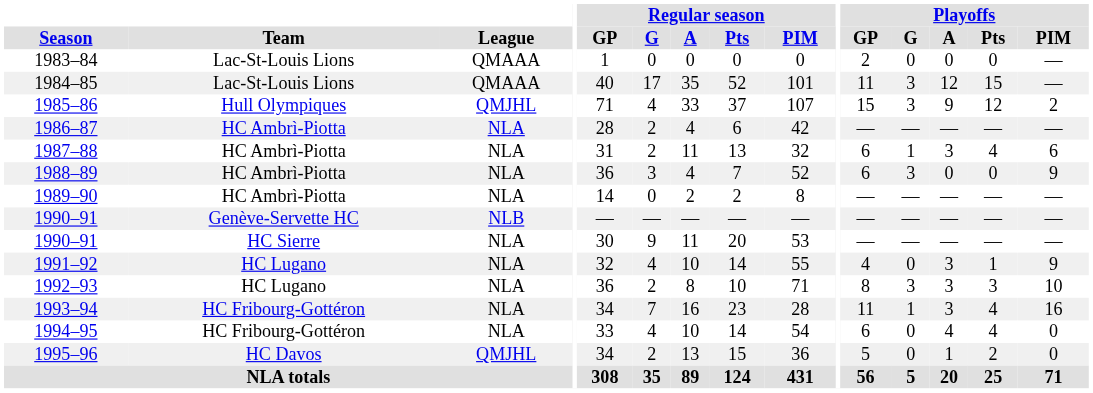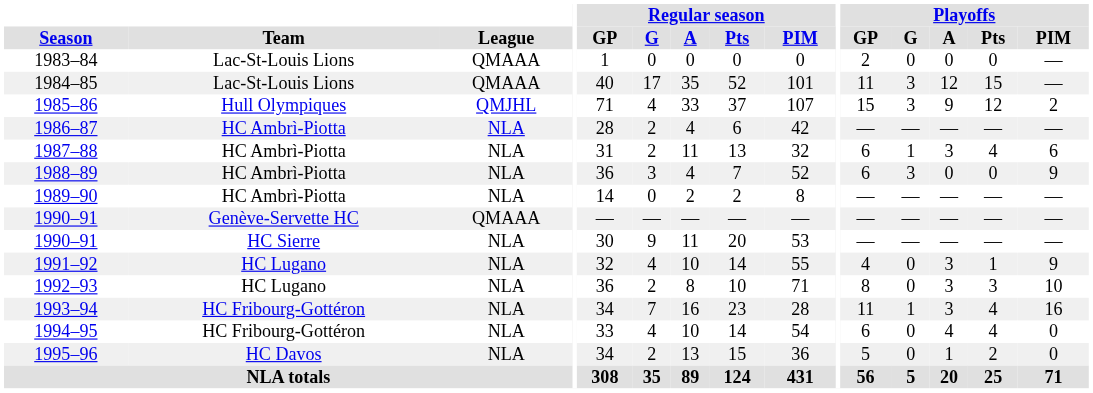1990–91 / Genève-Servette HC | League: NLB -> QMAAA
1992–93 | Playoffs / G: 3 -> 0
1995–96 | League: QMJHL -> NLA
